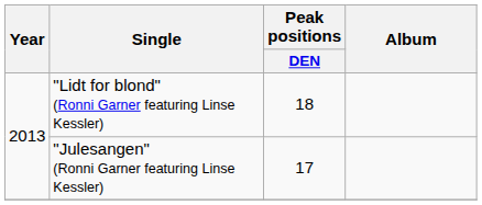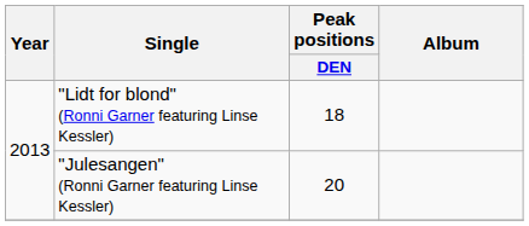"Julesangen" (Ronni Garner featuring Linse Kessler) | Peak positions / DEN: 17 -> 20
